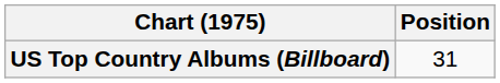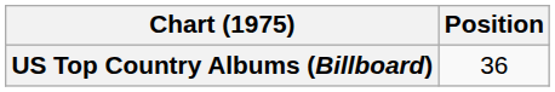US Top Country Albums (Billboard) | Position: 31 -> 36
